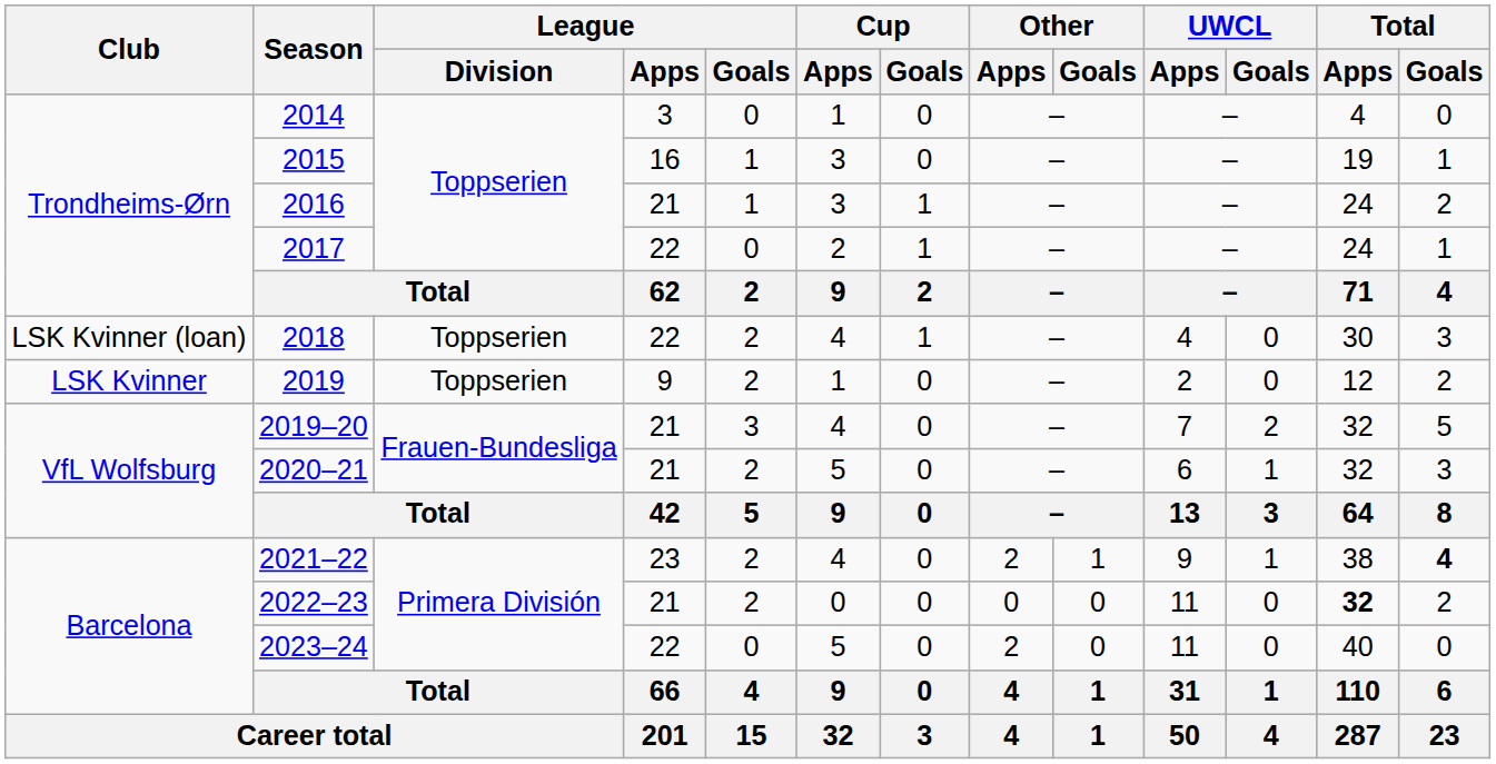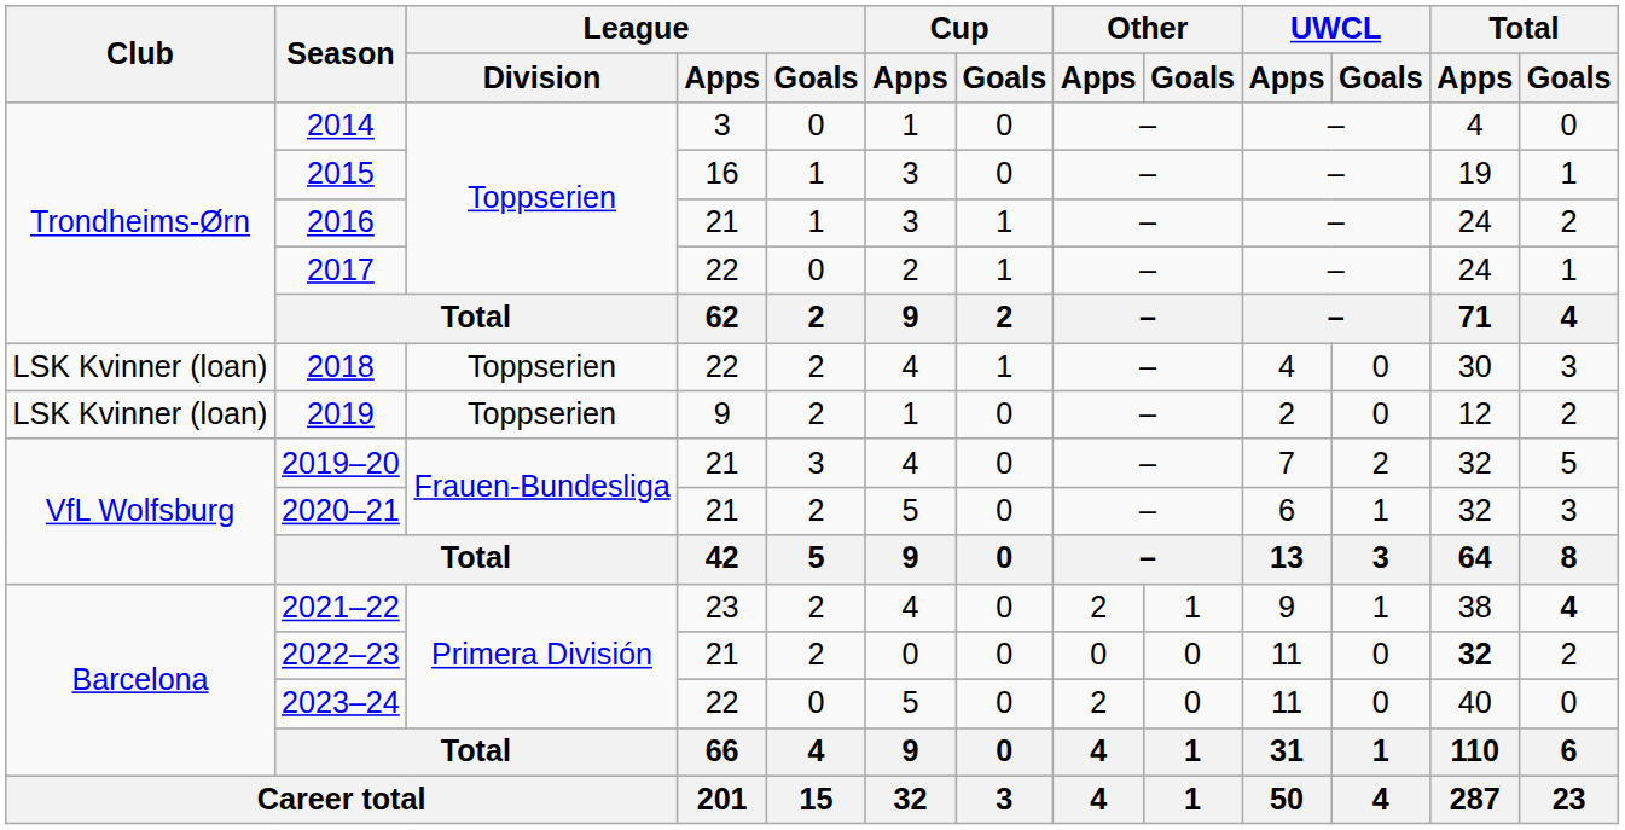2019 | Club: LSK Kvinner -> LSK Kvinner (loan)
